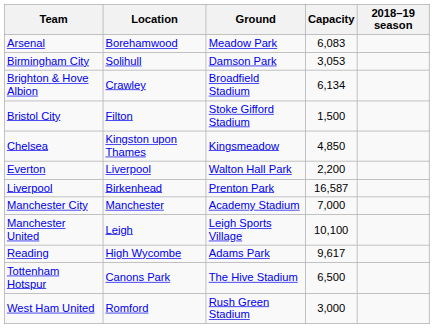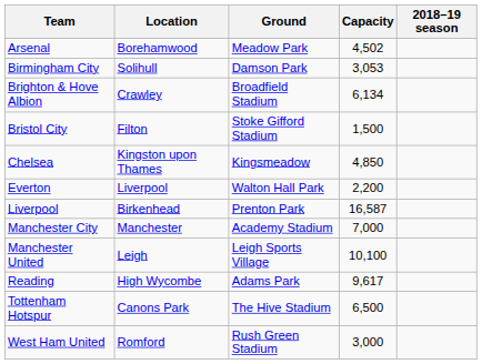Arsenal | Capacity: 6,083 -> 4,502
